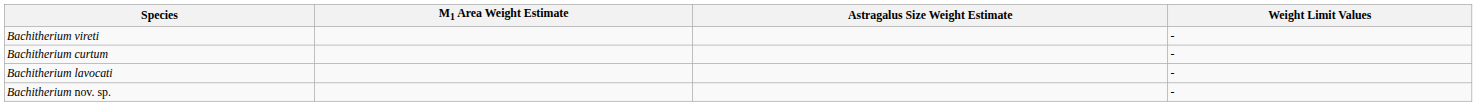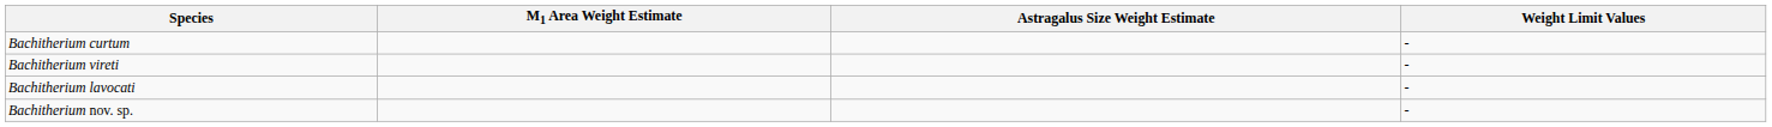rows swapped: Bachitherium vireti <-> Bachitherium curtum
